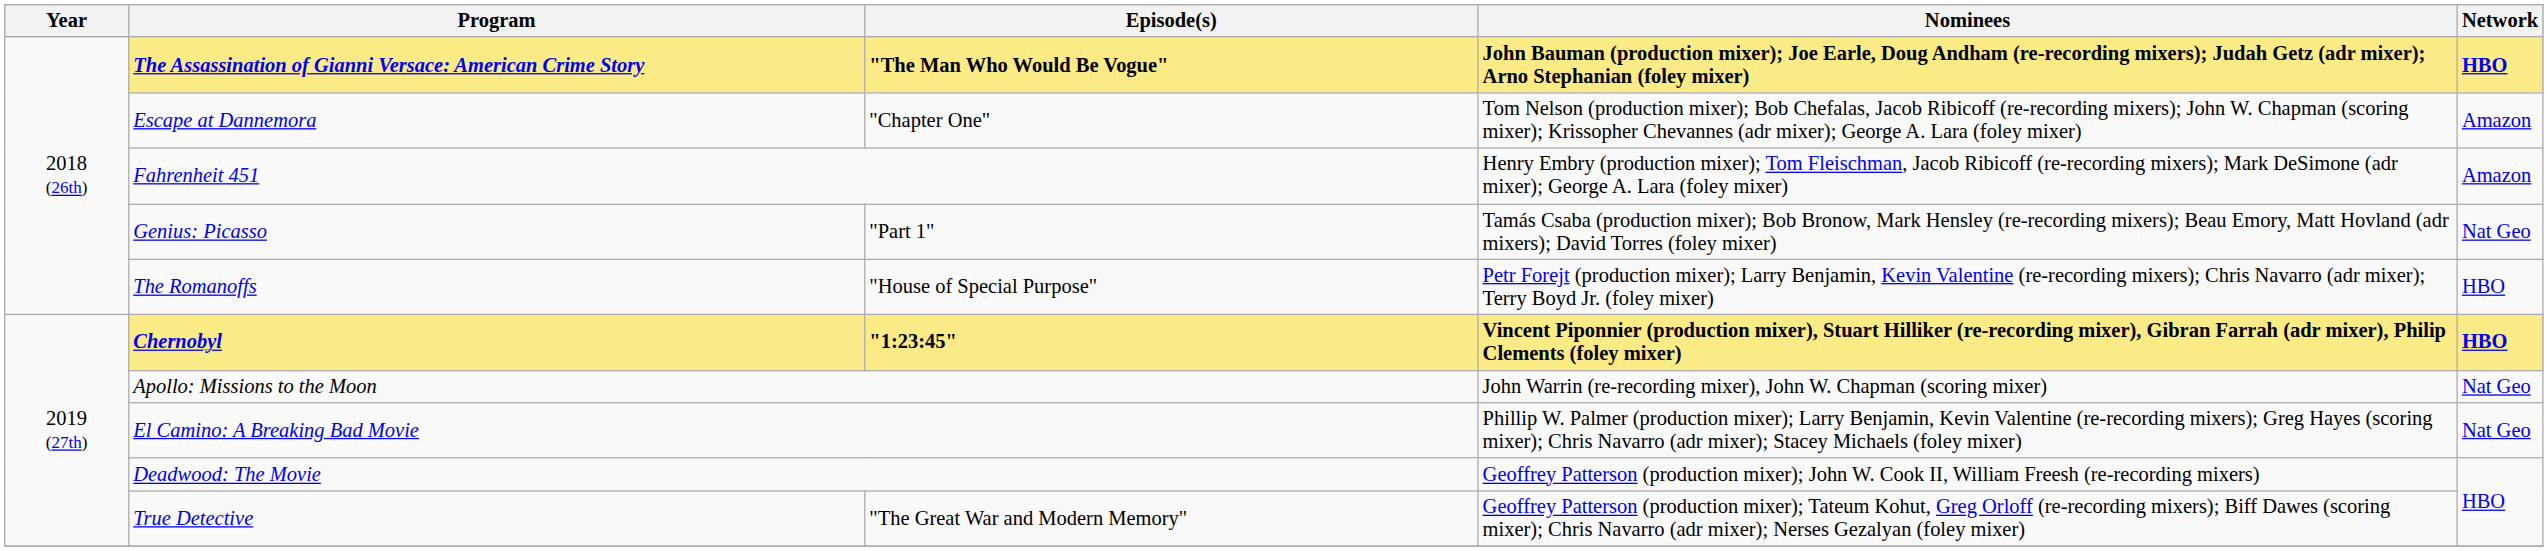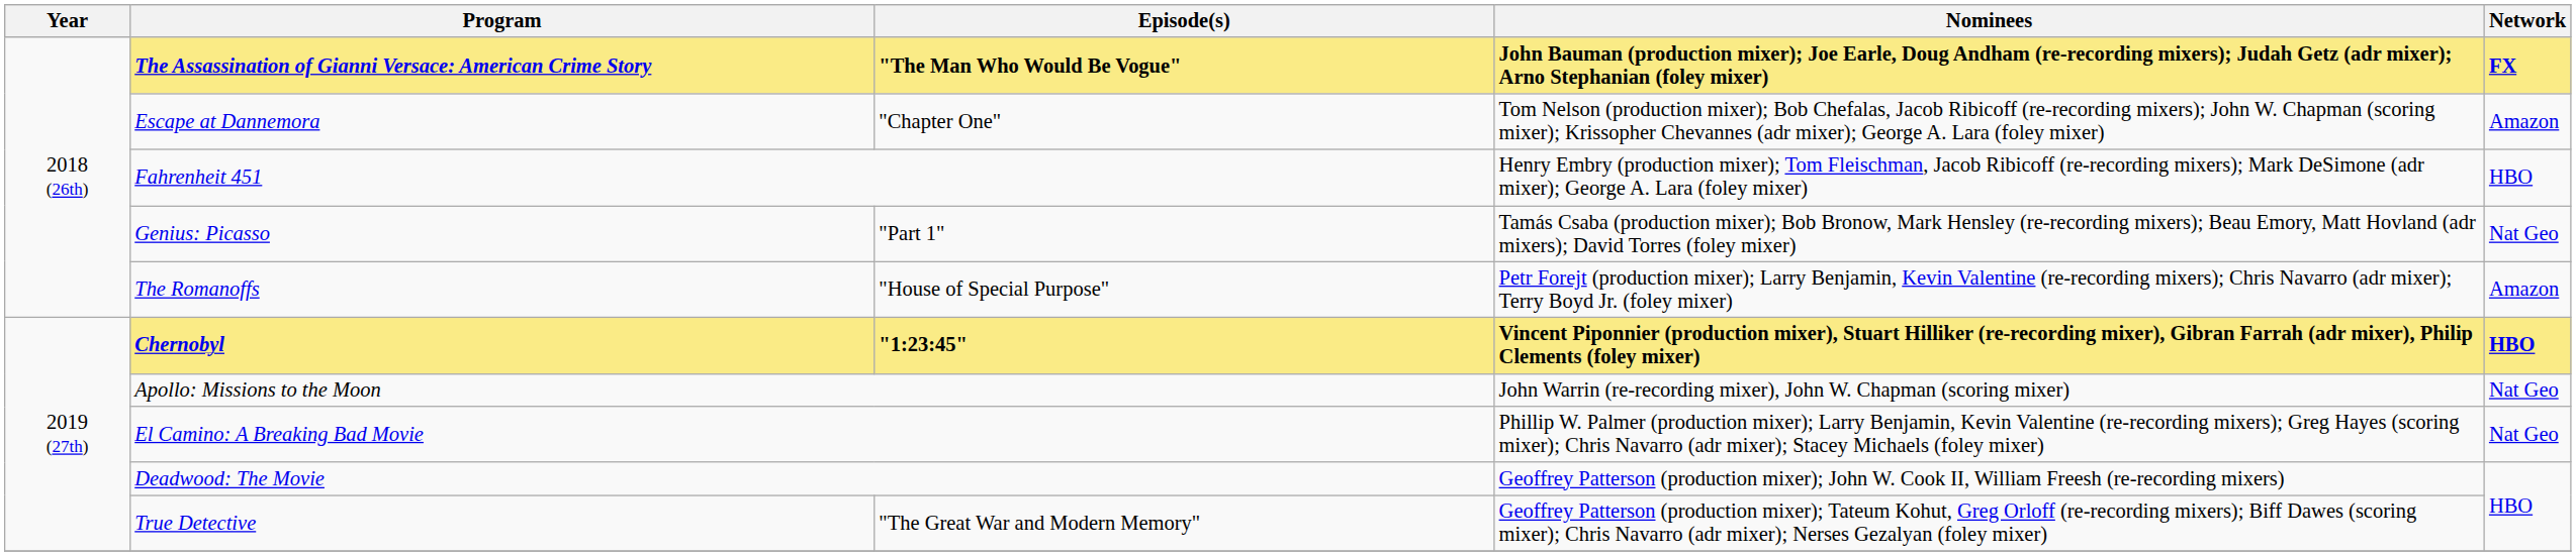The Assassination of Gianni Versace: American Crime Story | Network: HBO -> FX
Fahrenheit 451 | Network: Amazon -> HBO
The Romanoffs | Network: HBO -> Amazon
